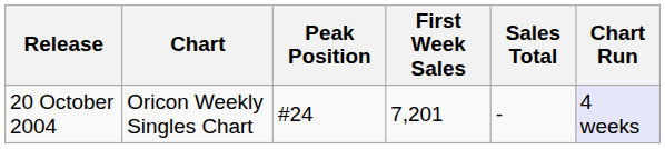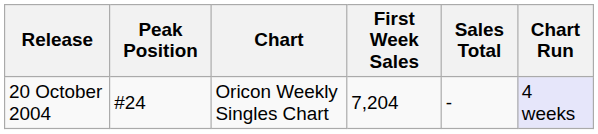columns swapped: Chart <-> Peak Position
20 October 2004 | First Week Sales: 7,201 -> 7,204
